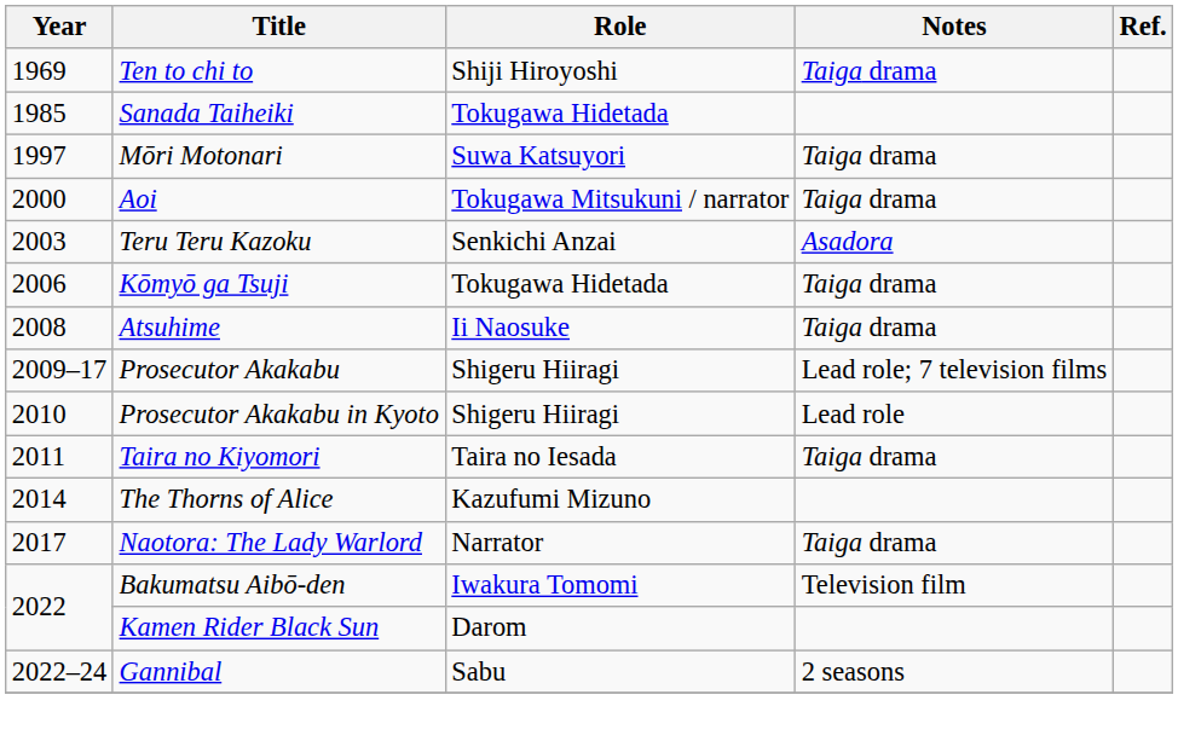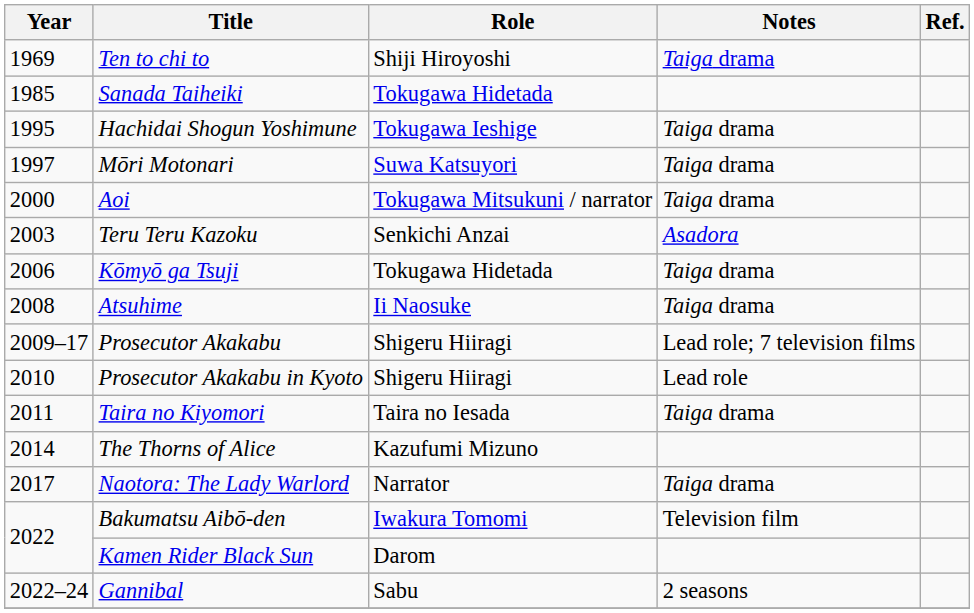+ row: 1995 | Hachidai Shogun Yoshimune | Tokugawa Ieshige | Taiga drama
